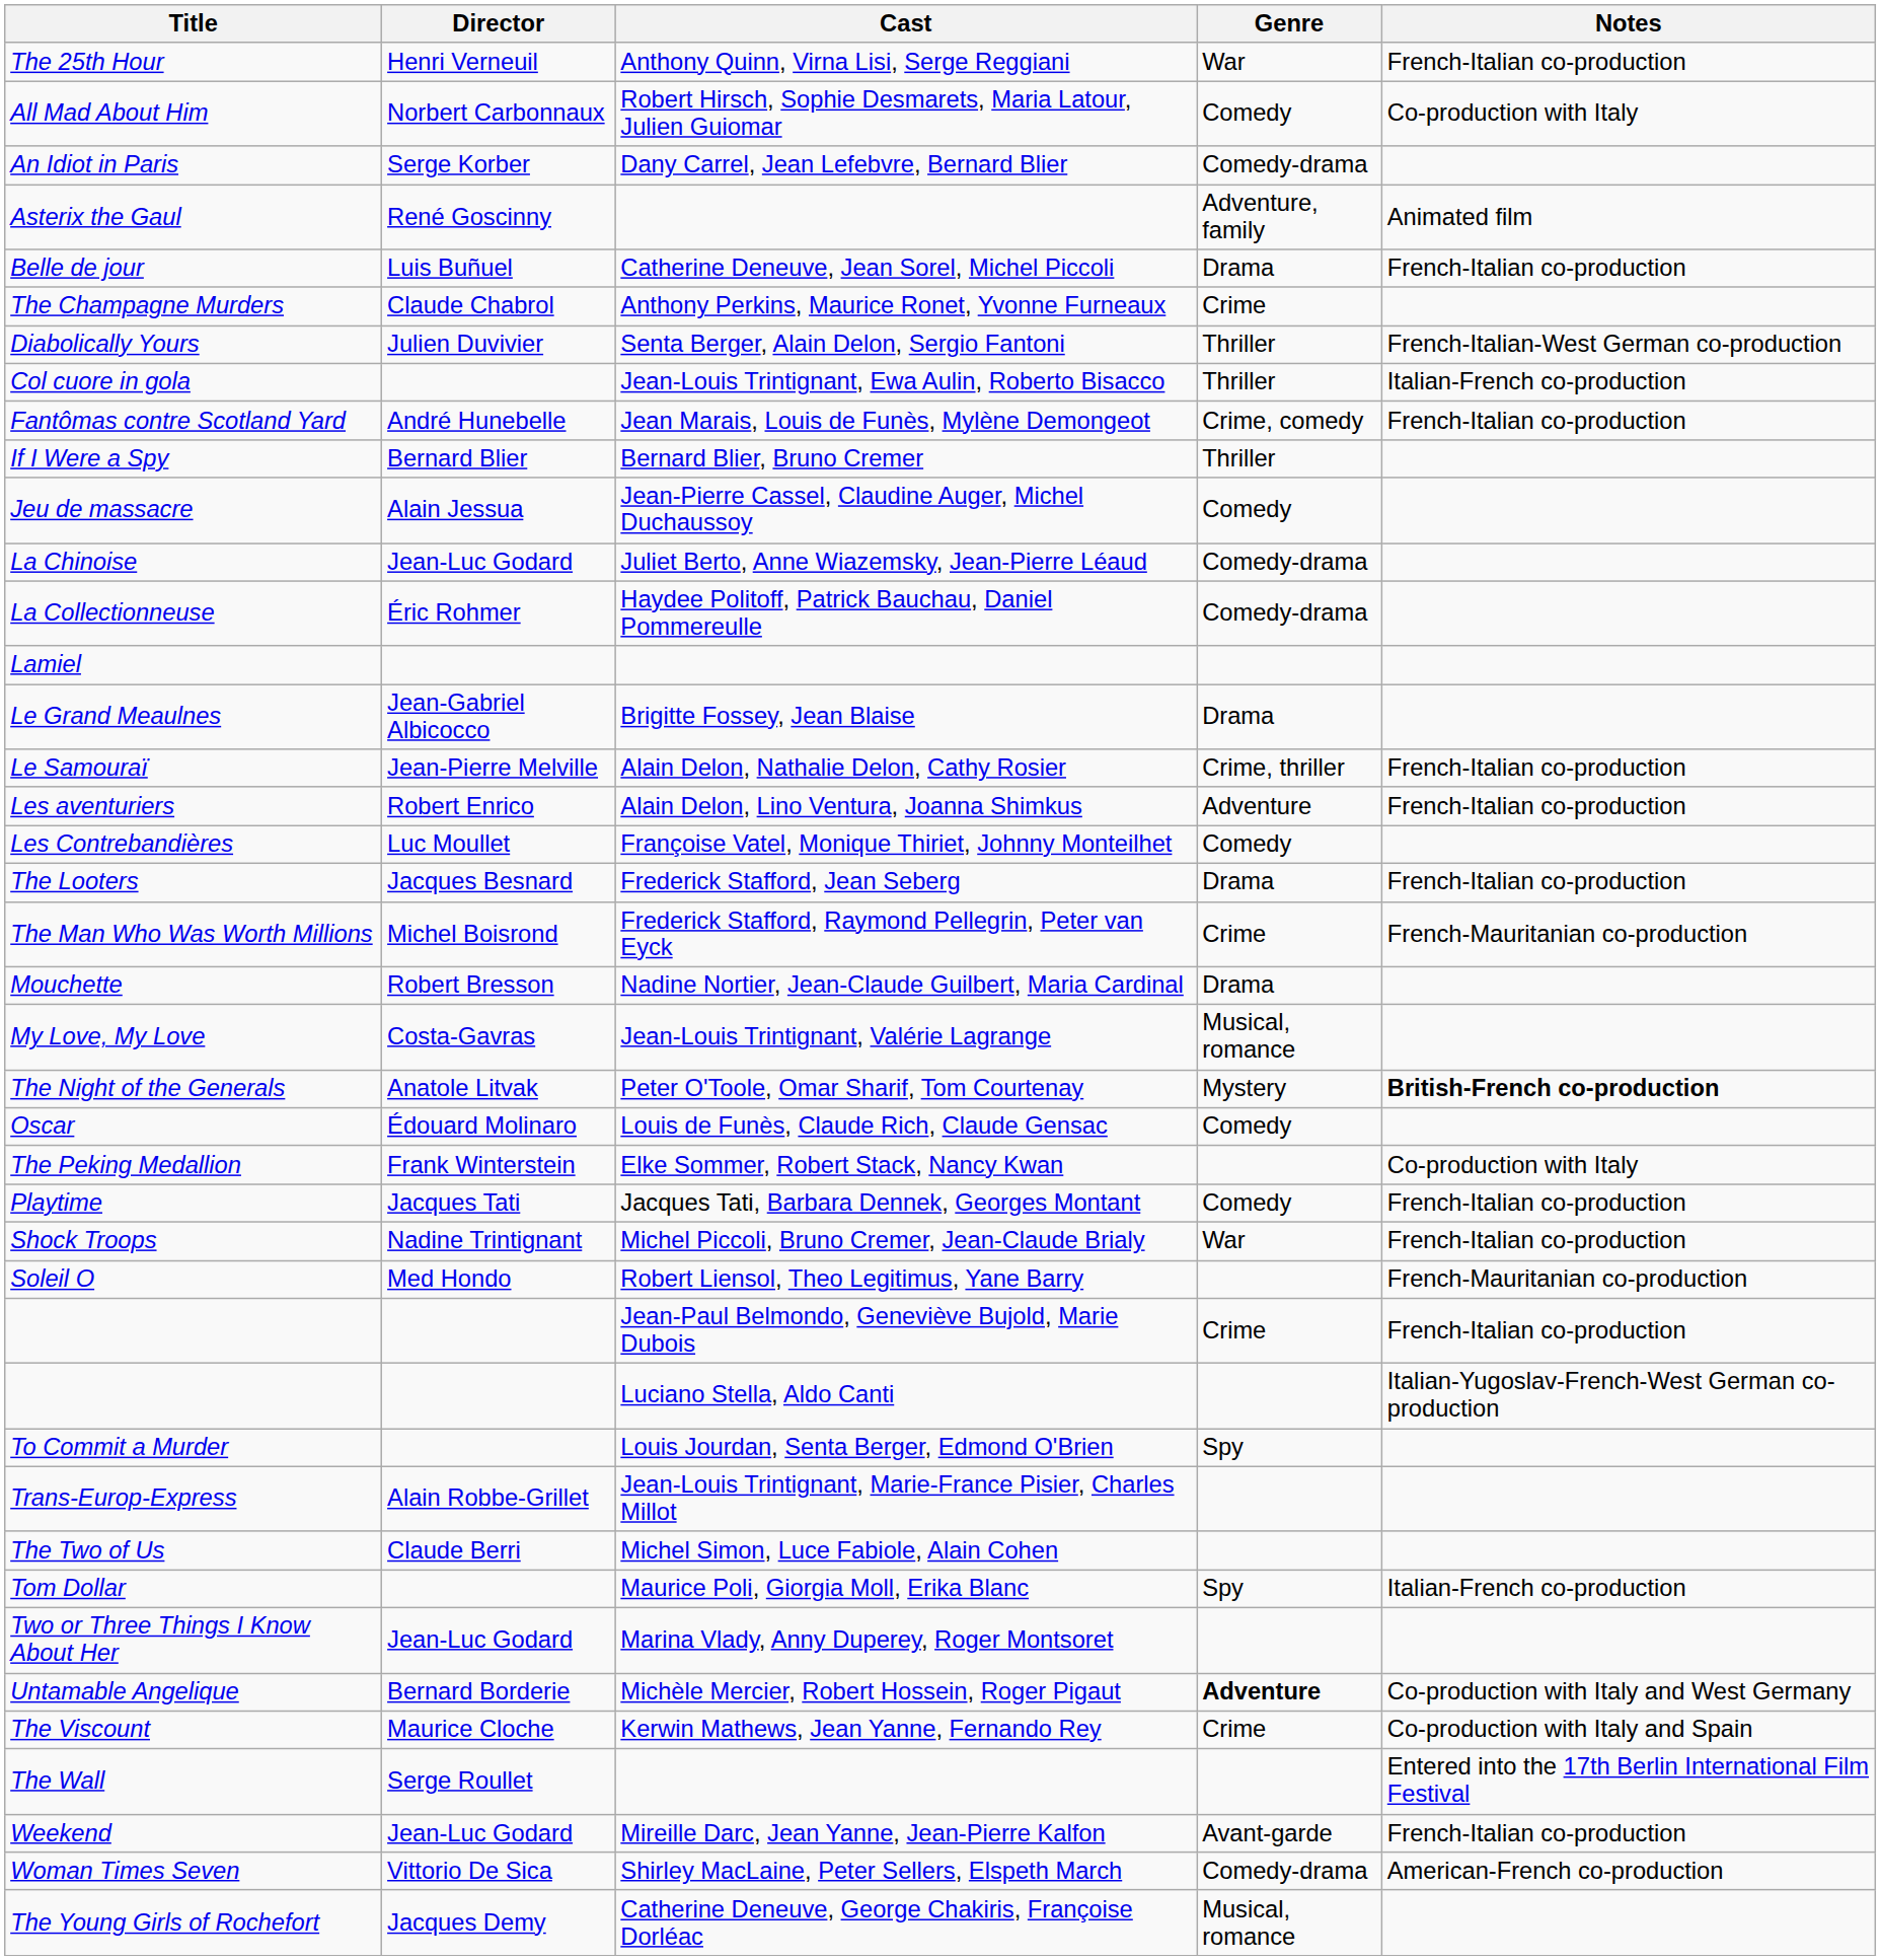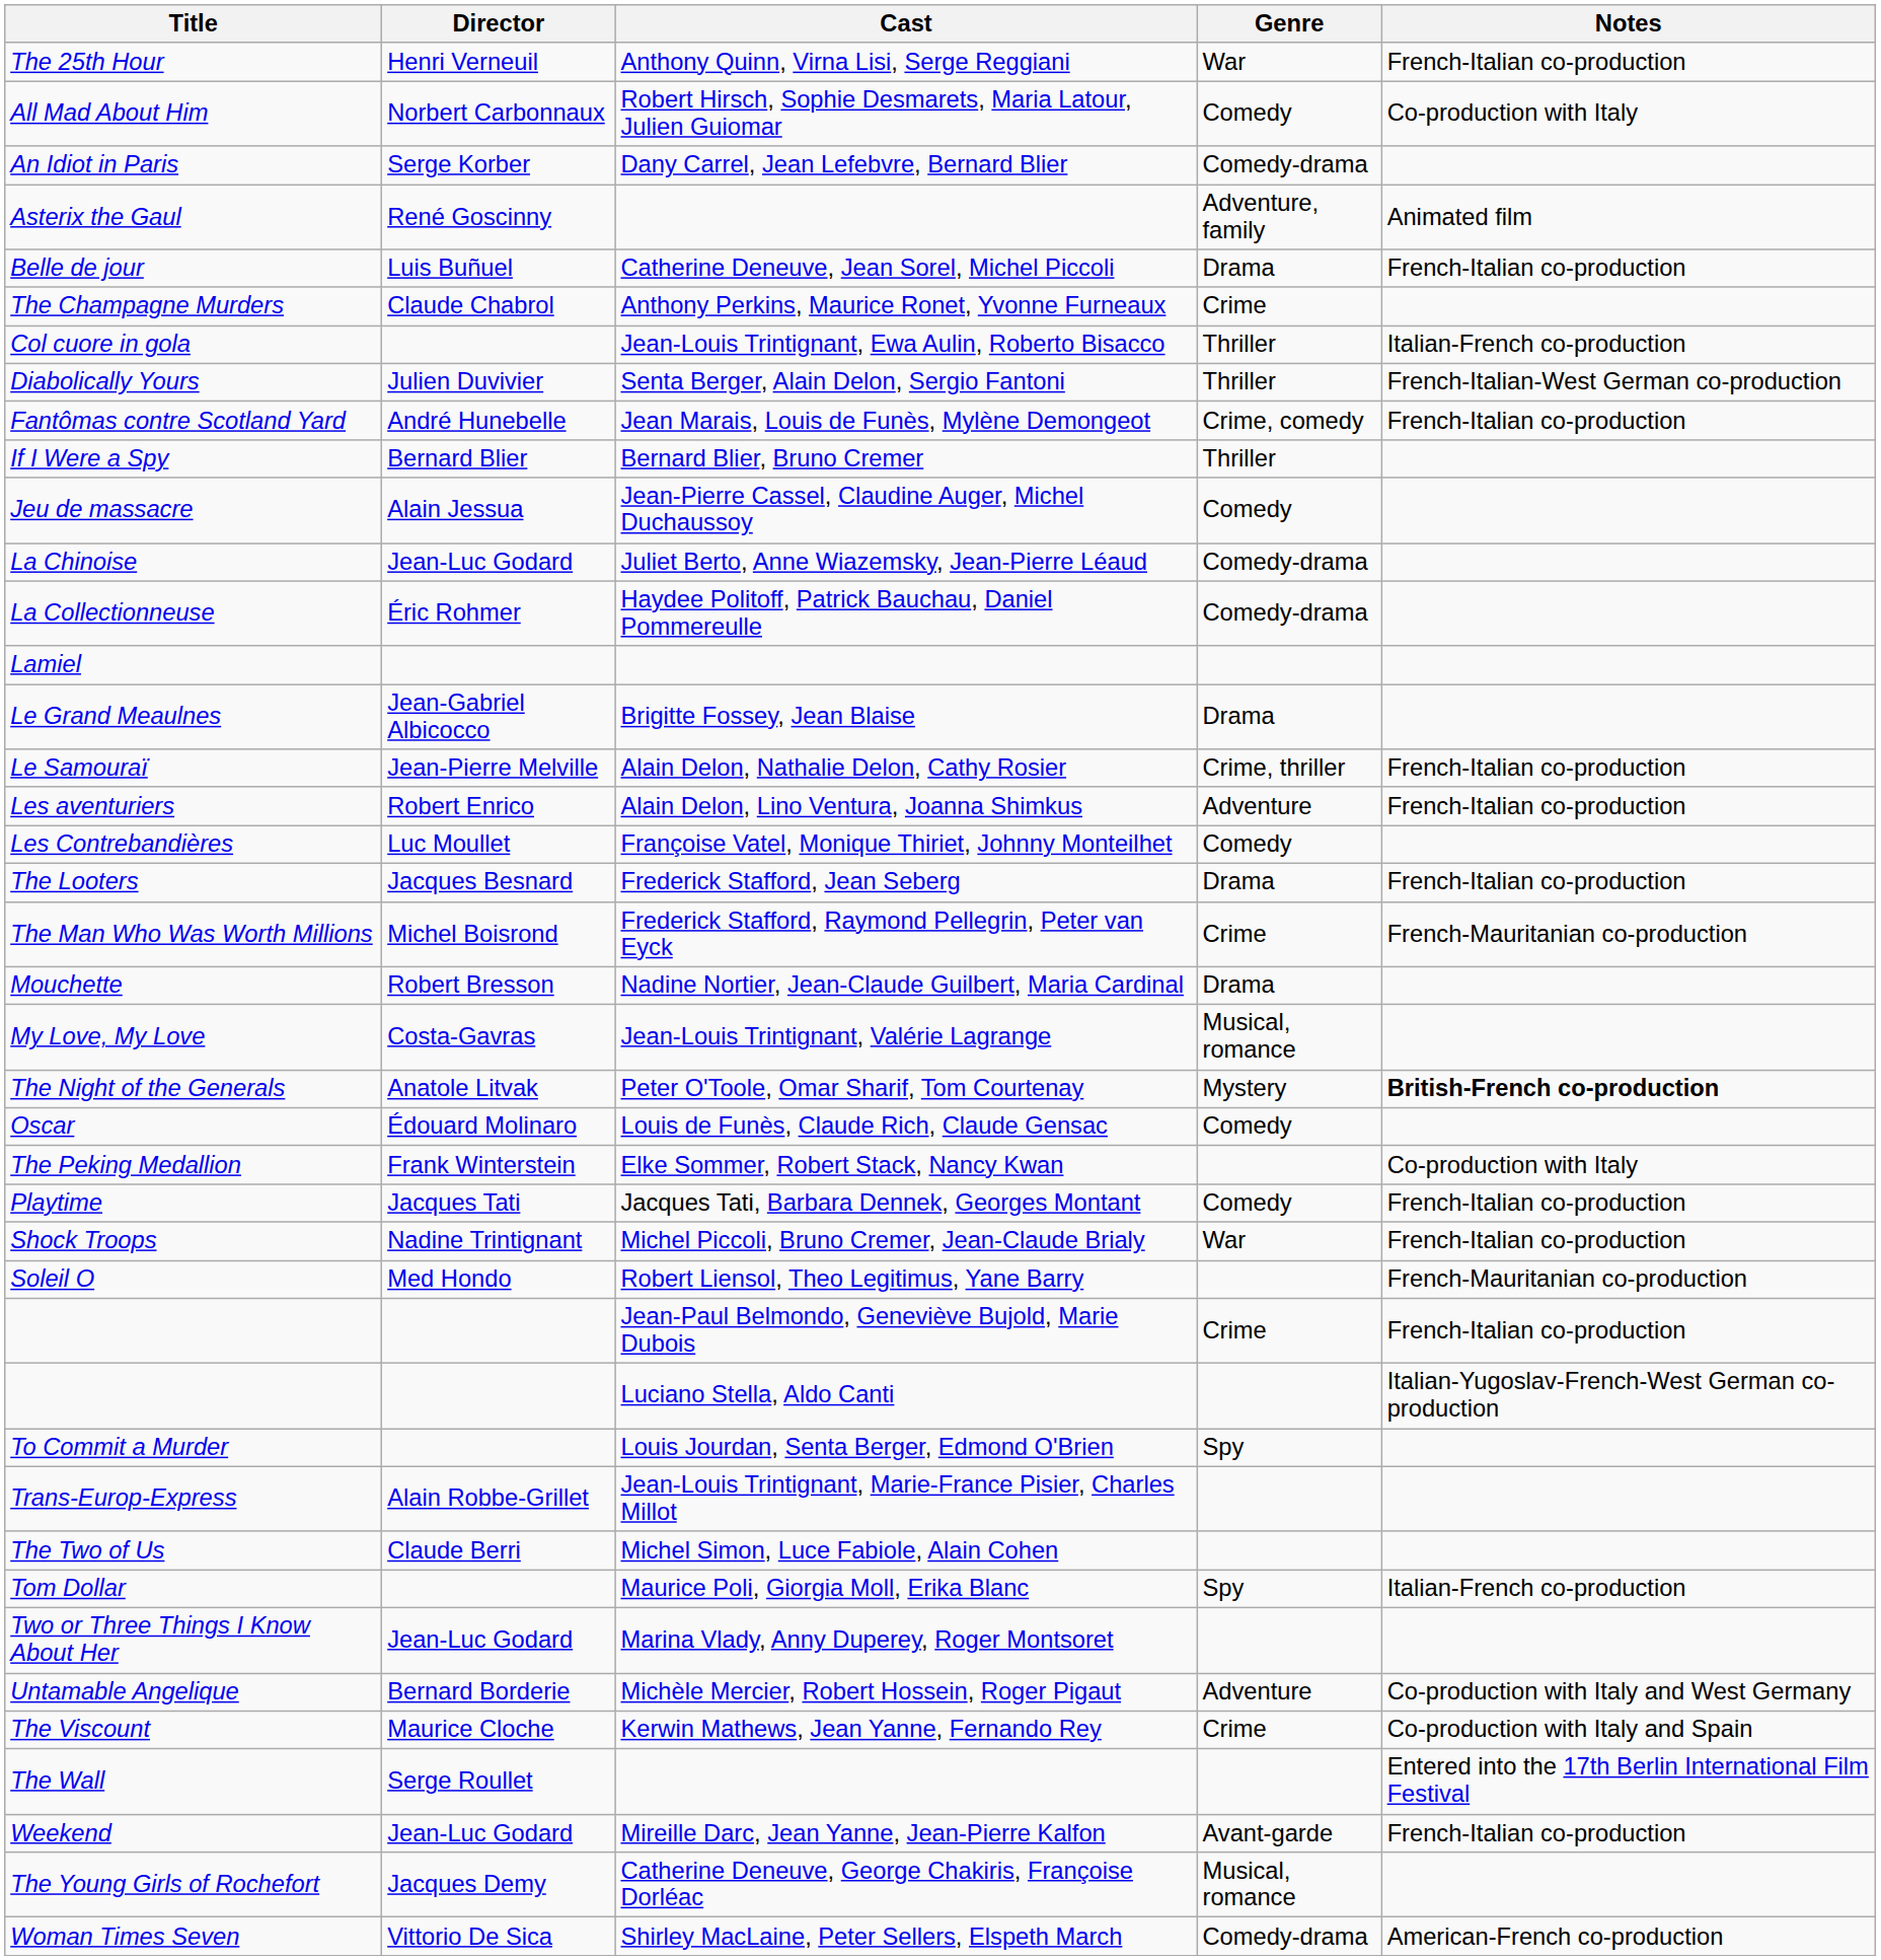rows swapped: Col cuore in gola <-> Diabolically Yours
Untamable Angelique | Genre: bold -> normal
rows swapped: Woman Times Seven <-> The Young Girls of Rochefort
